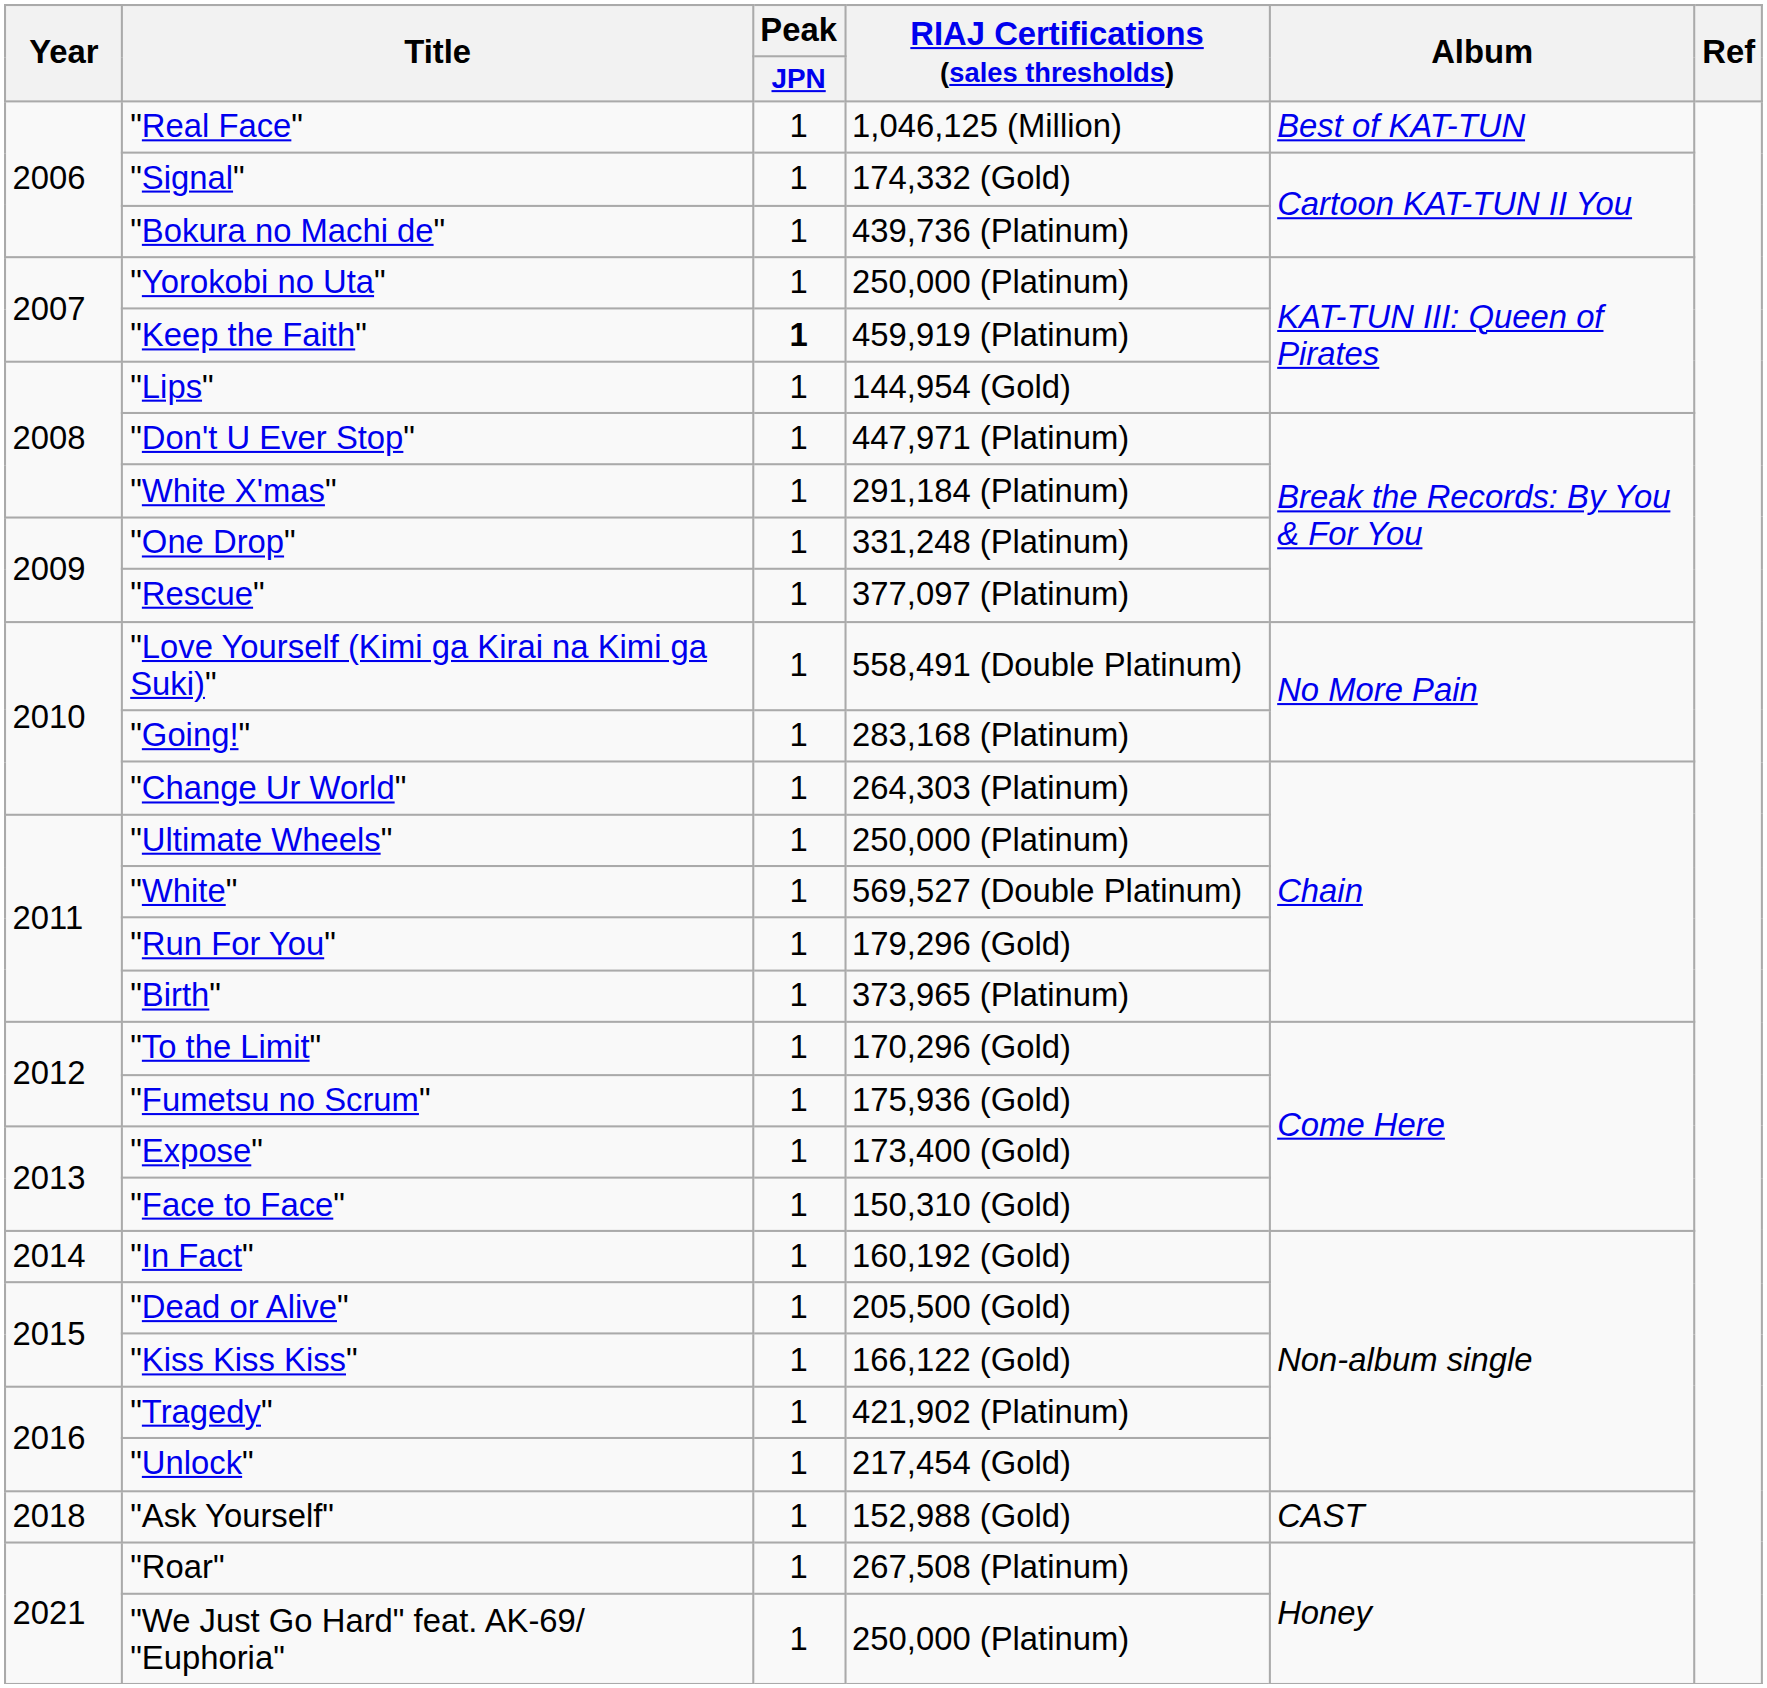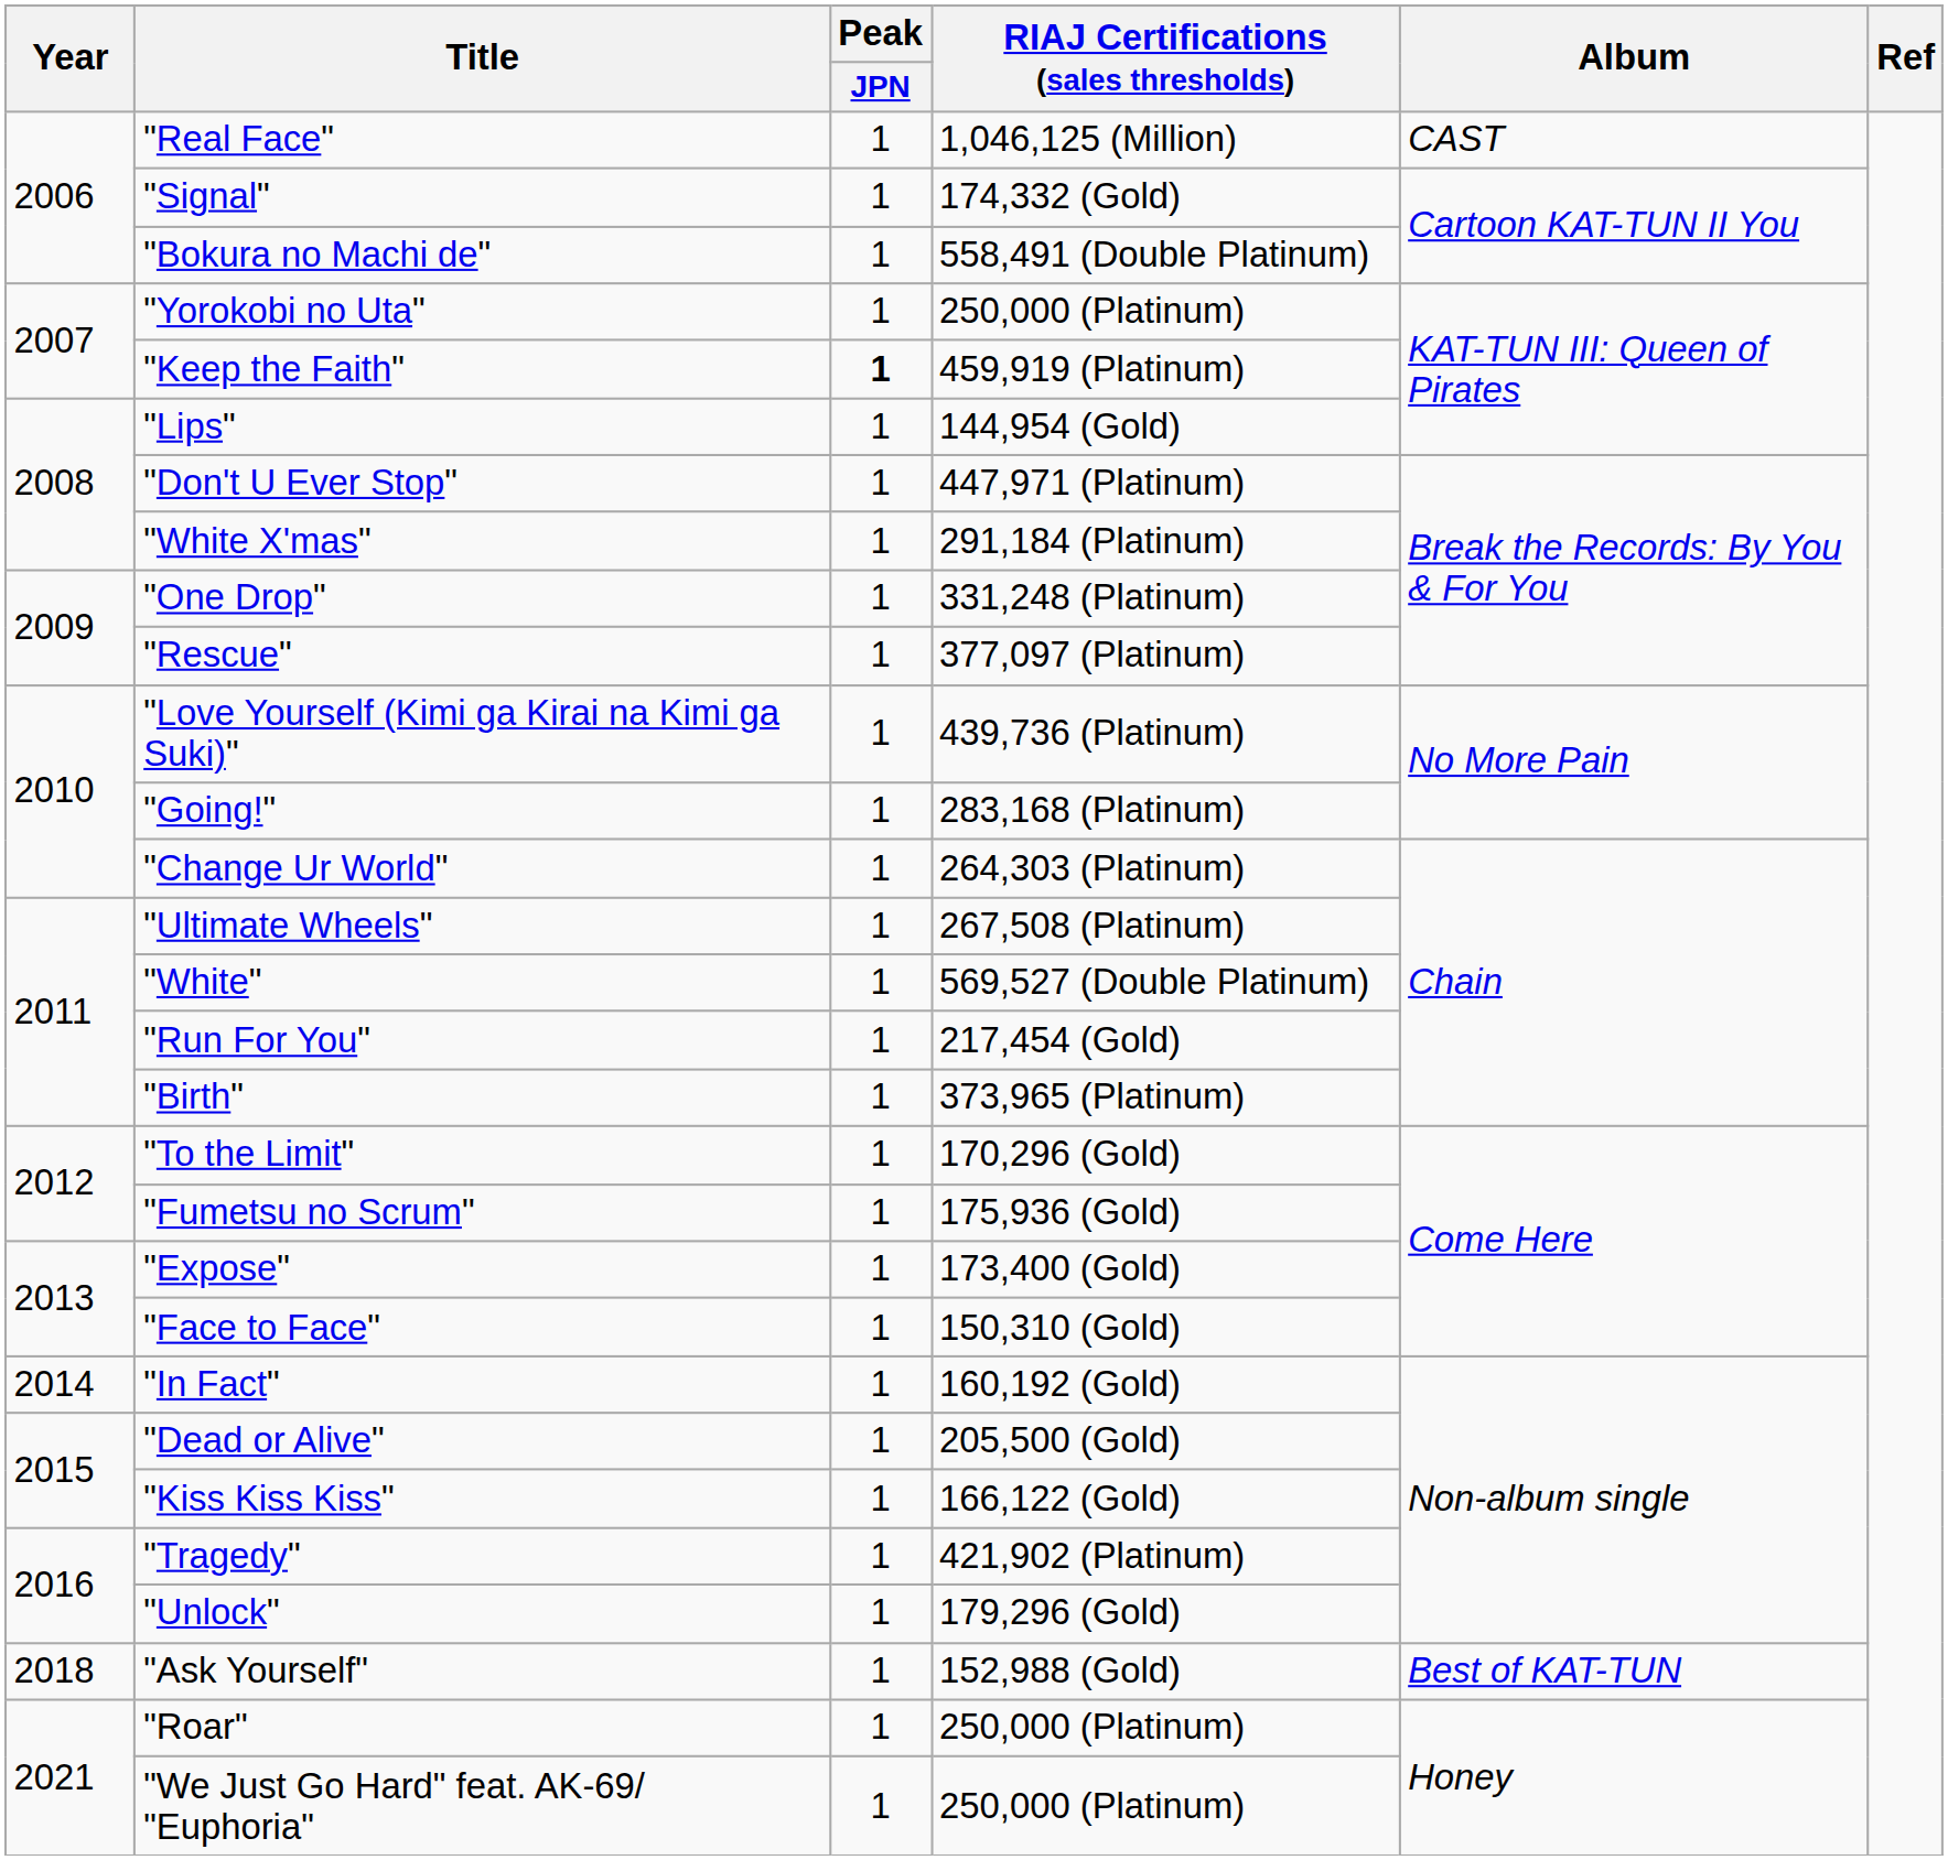"Real Face" | Album: Best of KAT-TUN -> CAST
"Bokura no Machi de" | RIAJ Certifications (sales thresholds): 439,736 (Platinum) -> 558,491 (Double Platinum)
"Love Yourself (Kimi ga Kirai na Kimi ga Suki)" | RIAJ Certifications (sales thresholds): 558,491 (Double Platinum) -> 439,736 (Platinum)
"Ultimate Wheels" | RIAJ Certifications (sales thresholds): 250,000 (Platinum) -> 267,508 (Platinum)
"Run For You" | RIAJ Certifications (sales thresholds): 179,296 (Gold) -> 217,454 (Gold)
"Unlock" | RIAJ Certifications (sales thresholds): 217,454 (Gold) -> 179,296 (Gold)
"Ask Yourself" | Album: CAST -> Best of KAT-TUN
"Roar" | RIAJ Certifications (sales thresholds): 267,508 (Platinum) -> 250,000 (Platinum)
